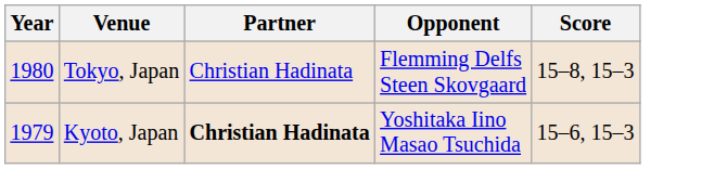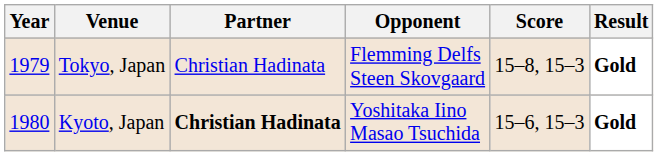+ column: Result | Gold | Gold
Tokyo, Japan | Year: 1980 -> 1979
Kyoto, Japan | Year: 1979 -> 1980
